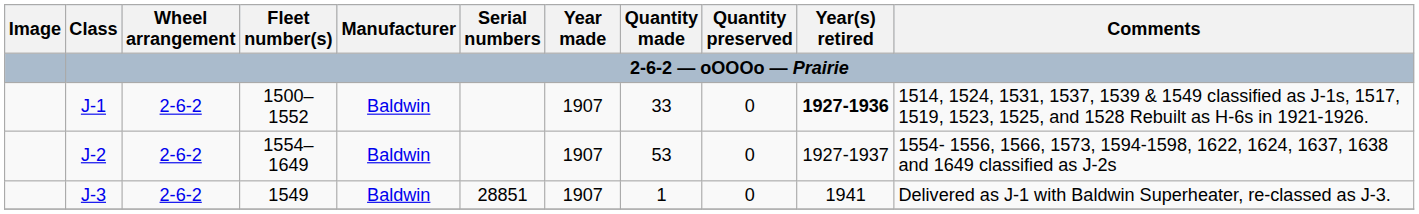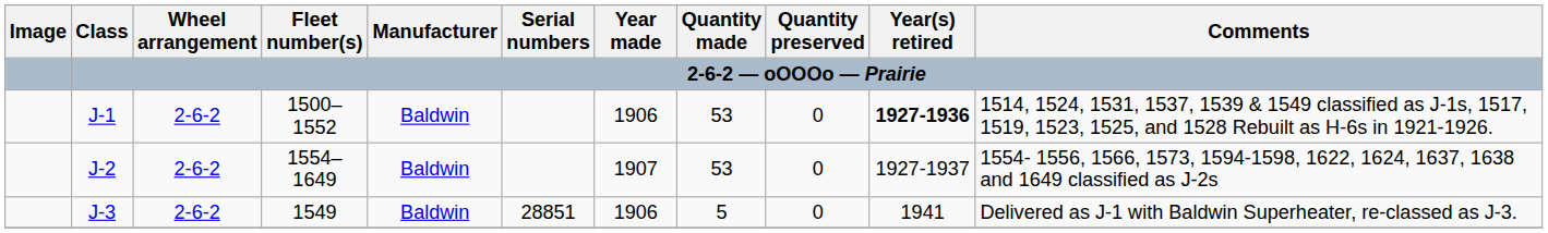J-1 | Year made: 1907 -> 1906
J-1 | Quantity made: 33 -> 53
J-3 | Year made: 1907 -> 1906
J-3 | Quantity made: 1 -> 5
